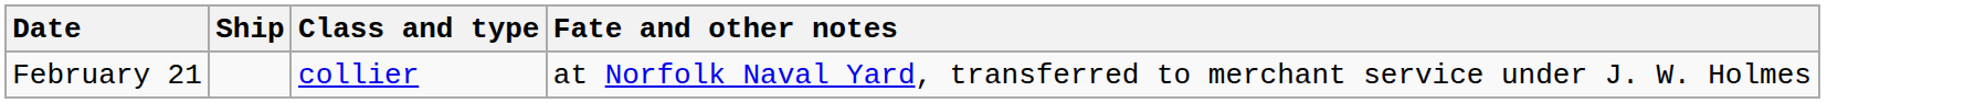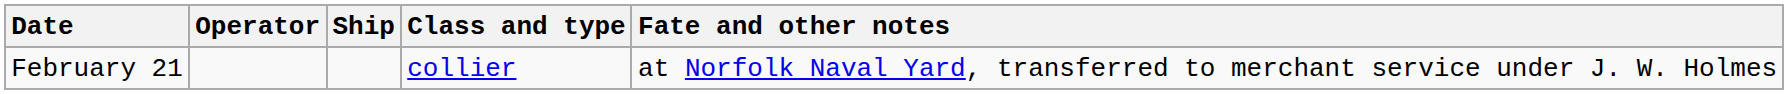+ column: Operator
